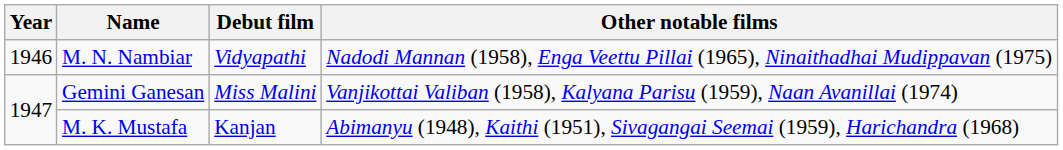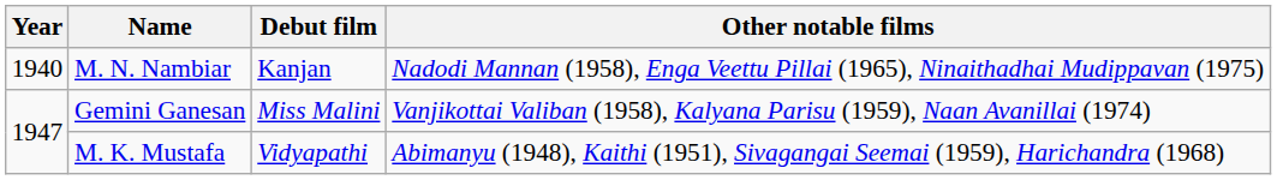M. N. Nambiar | Year: 1946 -> 1940
M. N. Nambiar | Debut film: Vidyapathi -> Kanjan
M. K. Mustafa | Debut film: Kanjan -> Vidyapathi
